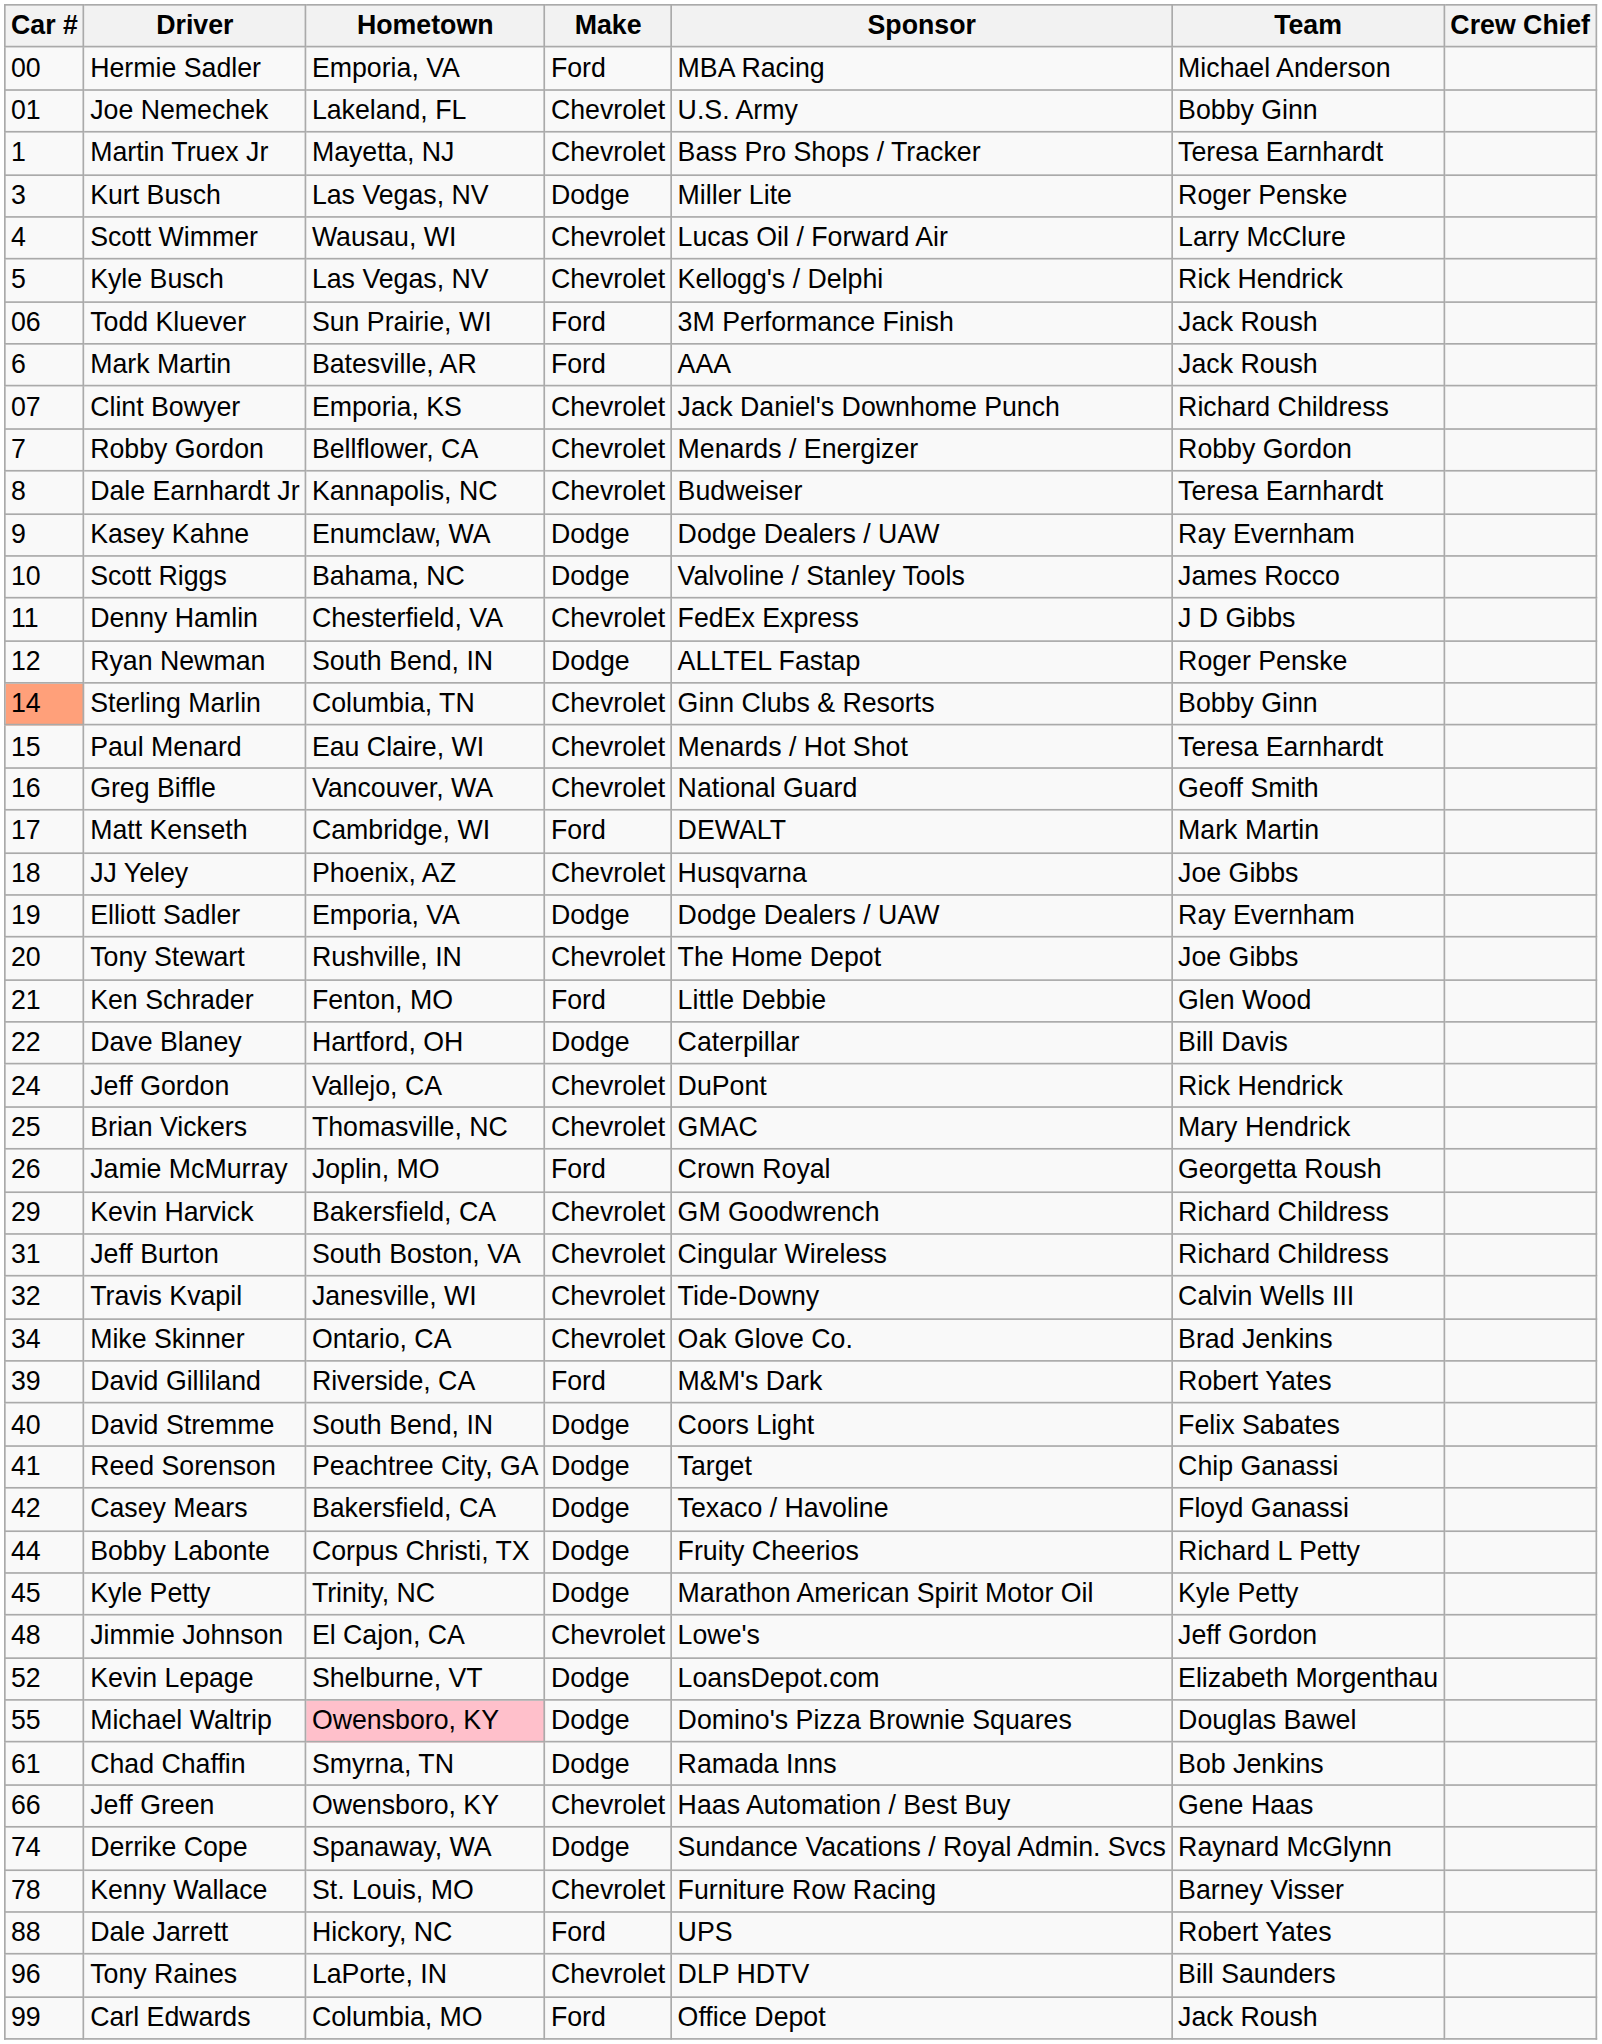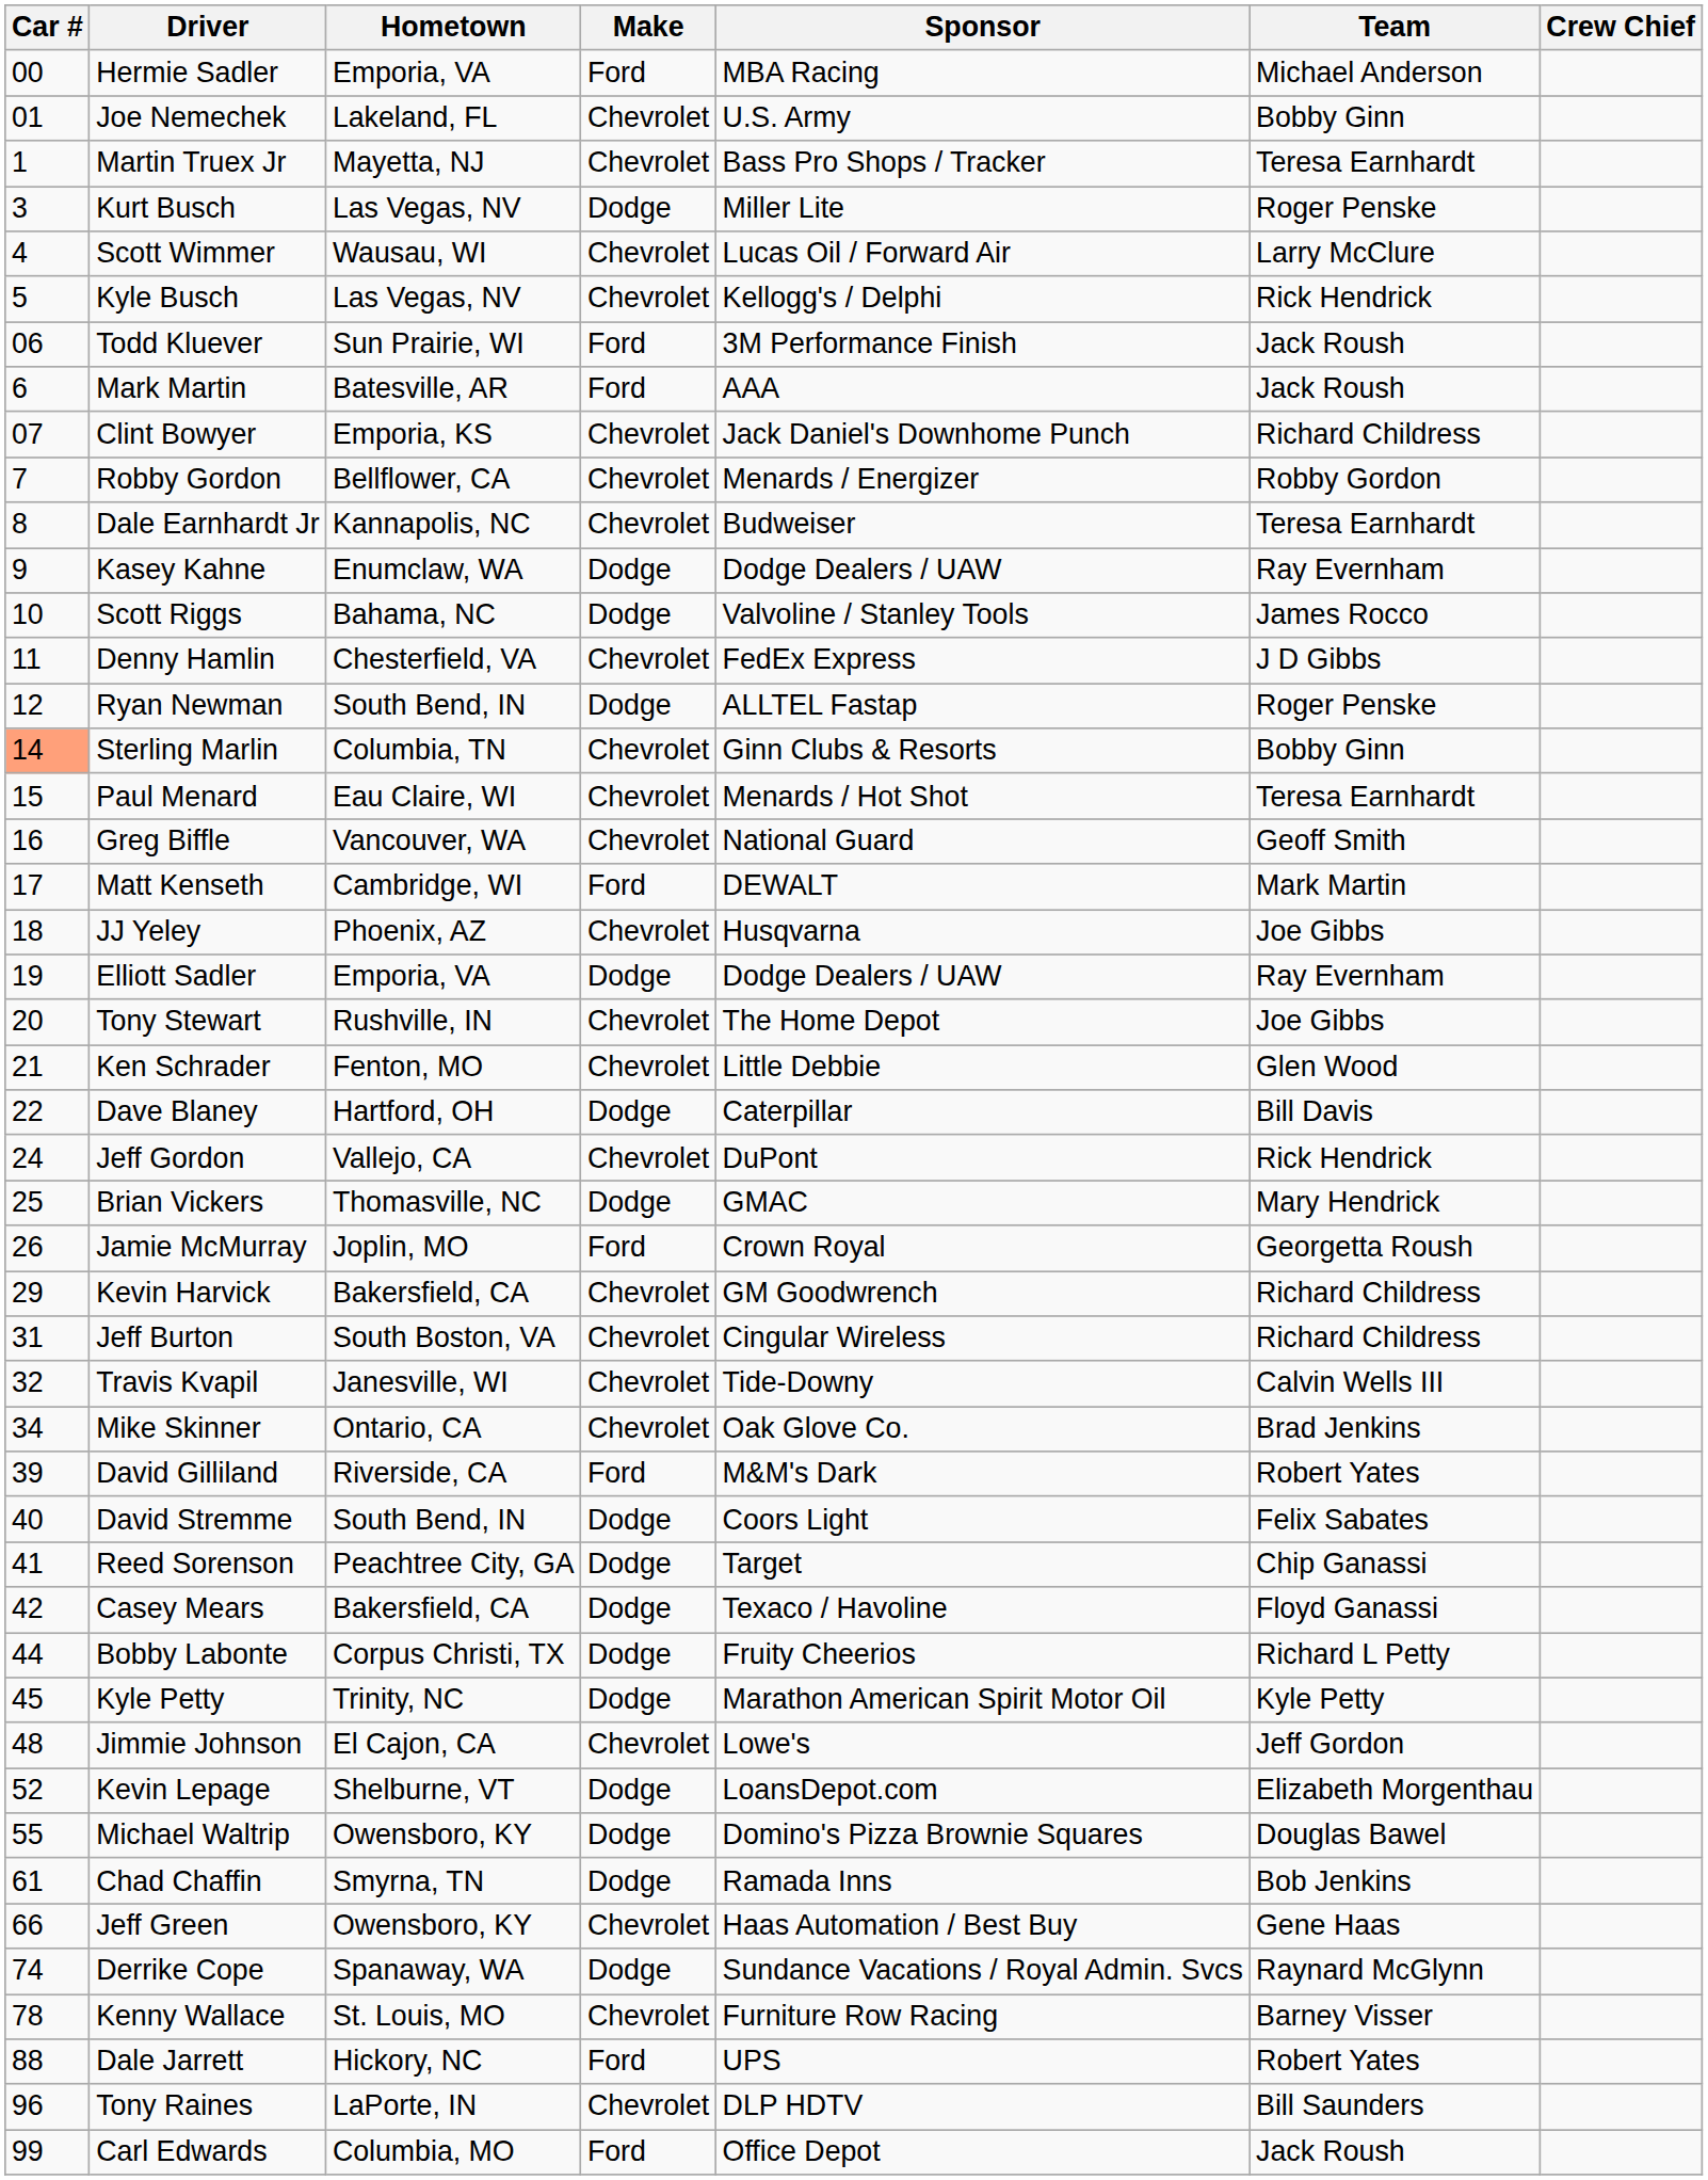Ken Schrader | Make: Ford -> Chevrolet
Brian Vickers | Make: Chevrolet -> Dodge
Michael Waltrip | Hometown: pink background -> no background
